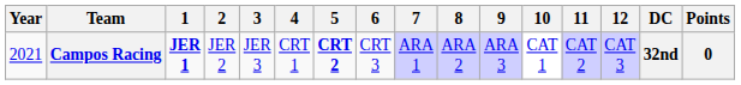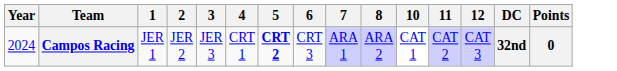- column: 9 | ARA 3
Campos Racing | Year: 2021 -> 2024
Campos Racing | 1: bold -> normal
